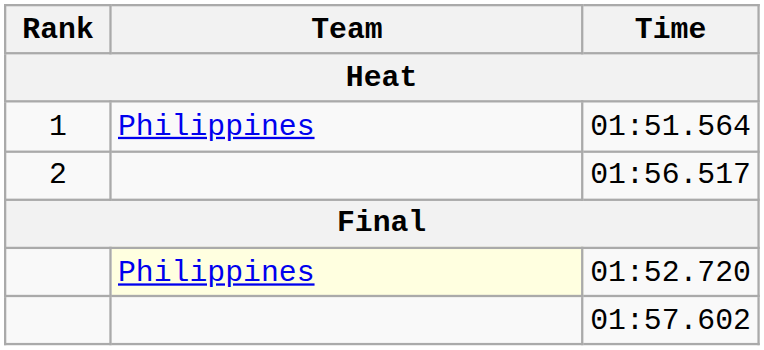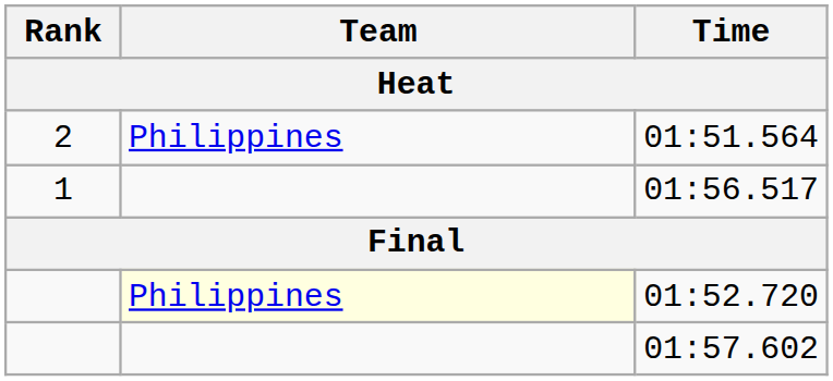01:51.564 | Rank: 1 -> 2
01:56.517 | Rank: 2 -> 1
